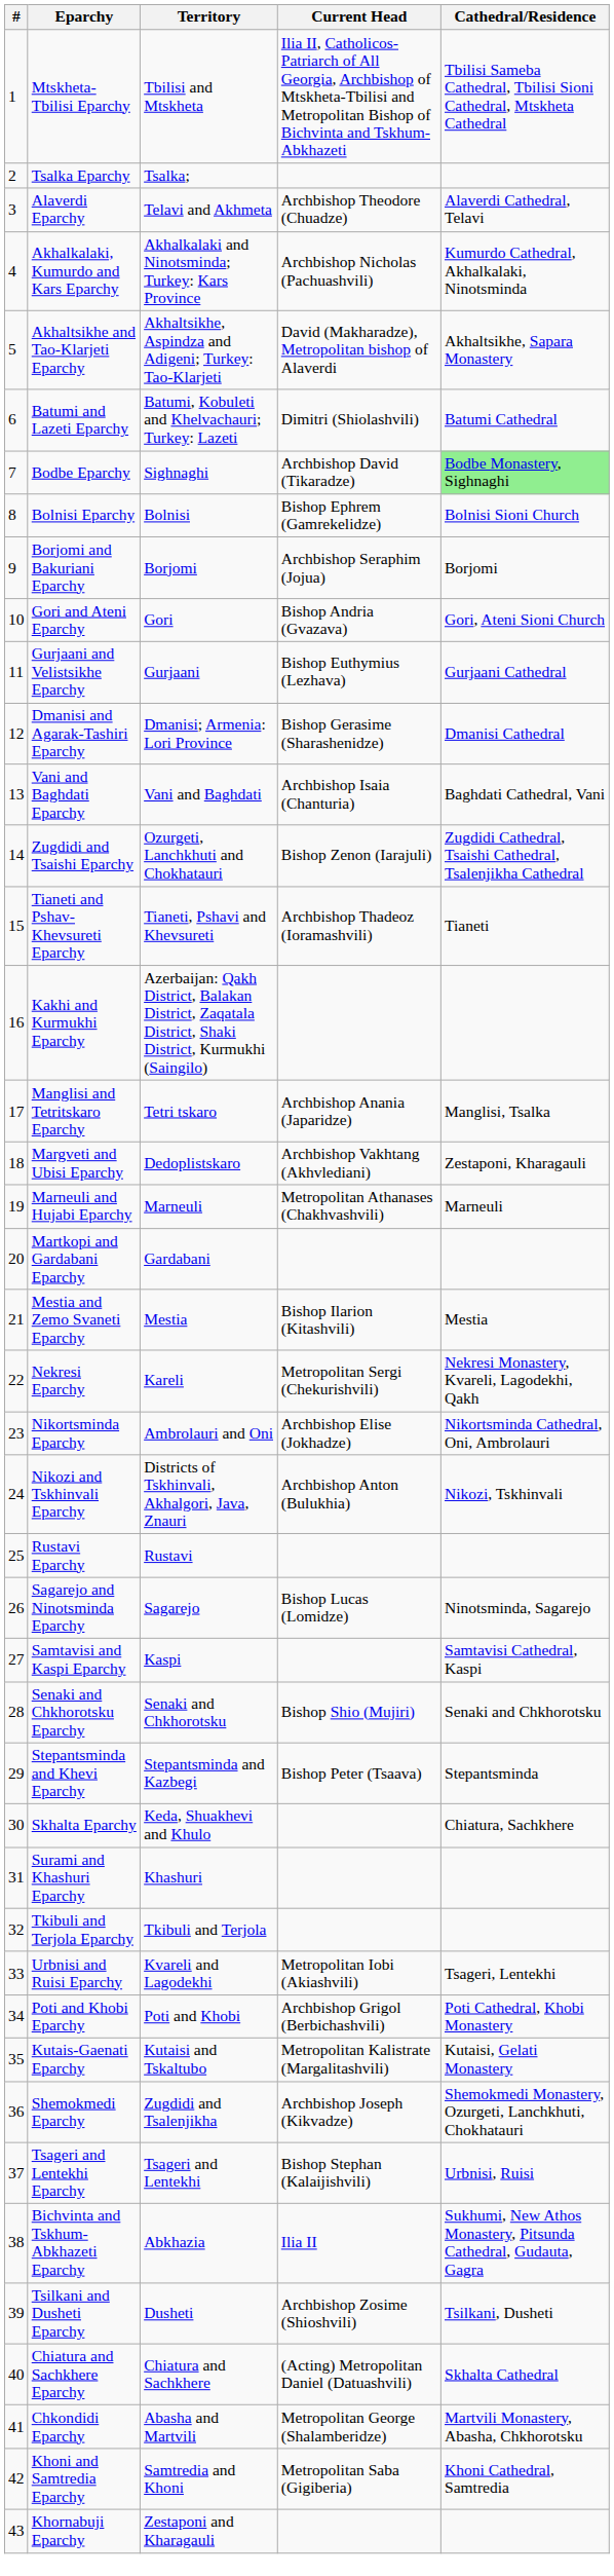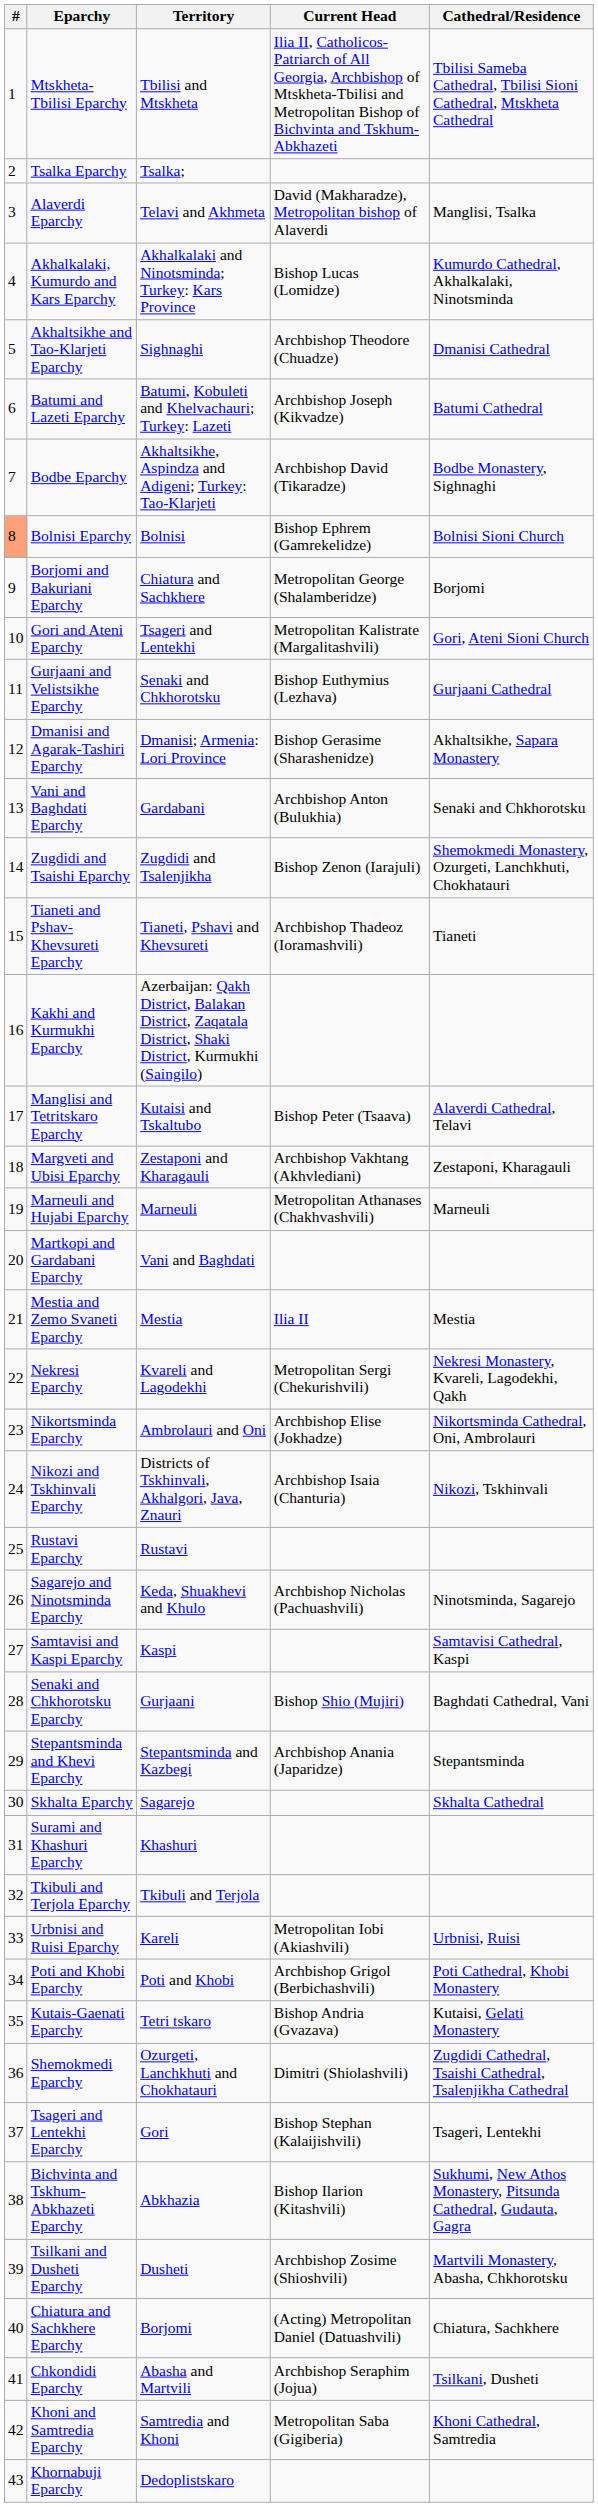Alaverdi Eparchy | Current Head: Archbishop Theodore (Chuadze) -> David (Makharadze), Metropolitan bishop of Alaverdi
Alaverdi Eparchy | Cathedral/Residence: Alaverdi Cathedral, Telavi -> Manglisi, Tsalka
Akhalkalaki, Kumurdo and Kars Eparchy | Current Head: Archbishop Nicholas (Pachuashvili) -> Bishop Lucas (Lomidze)
Akhaltsikhe and Tao-Klarjeti Eparchy | Territory: Akhaltsikhe, Aspindza and Adigeni; Turkey: Tao-Klarjeti -> Sighnaghi
Akhaltsikhe and Tao-Klarjeti Eparchy | Current Head: David (Makharadze), Metropolitan bishop of Alaverdi -> Archbishop Theodore (Chuadze)
Akhaltsikhe and Tao-Klarjeti Eparchy | Cathedral/Residence: Akhaltsikhe, Sapara Monastery -> Dmanisi Cathedral
Batumi and Lazeti Eparchy | Current Head: Dimitri (Shiolashvili) -> Archbishop Joseph (Kikvadze)
Bodbe Eparchy | Territory: Sighnaghi -> Akhaltsikhe, Aspindza and Adigeni; Turkey: Tao-Klarjeti
Bodbe Eparchy | Cathedral/Residence: lightgreen background -> no background
Bolnisi Eparchy | #: no background -> lightsalmon background
Borjomi and Bakuriani Eparchy | Territory: Borjomi -> Chiatura and Sachkhere
Borjomi and Bakuriani Eparchy | Current Head: Archbishop Seraphim (Jojua) -> Metropolitan George (Shalamberidze)
Gori and Ateni Eparchy | Territory: Gori -> Tsageri and Lentekhi
Gori and Ateni Eparchy | Current Head: Bishop Andria (Gvazava) -> Metropolitan Kalistrate (Margalitashvili)
Gurjaani and Velistsikhe Eparchy | Territory: Gurjaani -> Senaki and Chkhorotsku
Dmanisi and Agarak-Tashiri Eparchy | Cathedral/Residence: Dmanisi Cathedral -> Akhaltsikhe, Sapara Monastery
Vani and Baghdati Eparchy | Territory: Vani and Baghdati -> Gardabani
Vani and Baghdati Eparchy | Current Head: Archbishop Isaia (Chanturia) -> Archbishop Anton (Bulukhia)
Vani and Baghdati Eparchy | Cathedral/Residence: Baghdati Cathedral, Vani -> Senaki and Chkhorotsku
Zugdidi and Tsaishi Eparchy | Territory: Ozurgeti, Lanchkhuti and Chokhatauri -> Zugdidi and Tsalenjikha
Zugdidi and Tsaishi Eparchy | Cathedral/Residence: Zugdidi Cathedral, Tsaishi Cathedral, Tsalenjikha Cathedral -> Shemokmedi Monastery, Ozurgeti, Lanchkhuti, Chokhatauri
Manglisi and Tetritskaro Eparchy | Territory: Tetri tskaro -> Kutaisi and Tskaltubo
Manglisi and Tetritskaro Eparchy | Current Head: Archbishop Anania (Japaridze) -> Bishop Peter (Tsaava)
Manglisi and Tetritskaro Eparchy | Cathedral/Residence: Manglisi, Tsalka -> Alaverdi Cathedral, Telavi
Margveti and Ubisi Eparchy | Territory: Dedoplistskaro -> Zestaponi and Kharagauli
Martkopi and Gardabani Eparchy | Territory: Gardabani -> Vani and Baghdati
Mestia and Zemo Svaneti Eparchy | Current Head: Bishop Ilarion (Kitashvili) -> Ilia II
Nekresi Eparchy | Territory: Kareli -> Kvareli and Lagodekhi
Nikozi and Tskhinvali Eparchy | Current Head: Archbishop Anton (Bulukhia) -> Archbishop Isaia (Chanturia)
Sagarejo and Ninotsminda Eparchy | Territory: Sagarejo -> Keda, Shuakhevi and Khulo
Sagarejo and Ninotsminda Eparchy | Current Head: Bishop Lucas (Lomidze) -> Archbishop Nicholas (Pachuashvili)
Senaki and Chkhorotsku Eparchy | Territory: Senaki and Chkhorotsku -> Gurjaani
Senaki and Chkhorotsku Eparchy | Cathedral/Residence: Senaki and Chkhorotsku -> Baghdati Cathedral, Vani
Stepantsminda and Khevi Eparchy | Current Head: Bishop Peter (Tsaava) -> Archbishop Anania (Japaridze)
Skhalta Eparchy | Territory: Keda, Shuakhevi and Khulo -> Sagarejo
Skhalta Eparchy | Cathedral/Residence: Chiatura, Sachkhere -> Skhalta Cathedral
Urbnisi and Ruisi Eparchy | Territory: Kvareli and Lagodekhi -> Kareli
Urbnisi and Ruisi Eparchy | Cathedral/Residence: Tsageri, Lentekhi -> Urbnisi, Ruisi
Kutais-Gaenati Eparchy | Territory: Kutaisi and Tskaltubo -> Tetri tskaro
Kutais-Gaenati Eparchy | Current Head: Metropolitan Kalistrate (Margalitashvili) -> Bishop Andria (Gvazava)
Shemokmedi Eparchy | Territory: Zugdidi and Tsalenjikha -> Ozurgeti, Lanchkhuti and Chokhatauri
Shemokmedi Eparchy | Current Head: Archbishop Joseph (Kikvadze) -> Dimitri (Shiolashvili)
Shemokmedi Eparchy | Cathedral/Residence: Shemokmedi Monastery, Ozurgeti, Lanchkhuti, Chokhatauri -> Zugdidi Cathedral, Tsaishi Cathedral, Tsalenjikha Cathedral
Tsageri and Lentekhi Eparchy | Territory: Tsageri and Lentekhi -> Gori
Tsageri and Lentekhi Eparchy | Cathedral/Residence: Urbnisi, Ruisi -> Tsageri, Lentekhi
Bichvinta and Tskhum-Abkhazeti Eparchy | Current Head: Ilia II -> Bishop Ilarion (Kitashvili)
Tsilkani and Dusheti Eparchy | Cathedral/Residence: Tsilkani, Dusheti -> Martvili Monastery, Abasha, Chkhorotsku
Chiatura and Sachkhere Eparchy | Territory: Chiatura and Sachkhere -> Borjomi
Chiatura and Sachkhere Eparchy | Cathedral/Residence: Skhalta Cathedral -> Chiatura, Sachkhere
Chkondidi Eparchy | Current Head: Metropolitan George (Shalamberidze) -> Archbishop Seraphim (Jojua)
Chkondidi Eparchy | Cathedral/Residence: Martvili Monastery, Abasha, Chkhorotsku -> Tsilkani, Dusheti
Khornabuji Eparchy | Territory: Zestaponi and Kharagauli -> Dedoplistskaro
